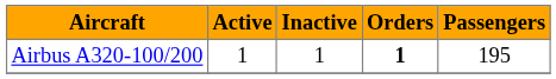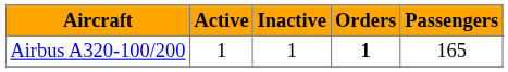Airbus A320-100/200 | Passengers: 195 -> 165
